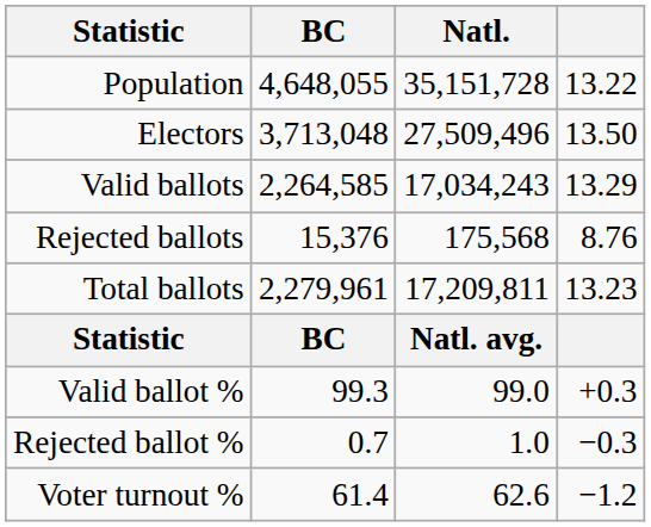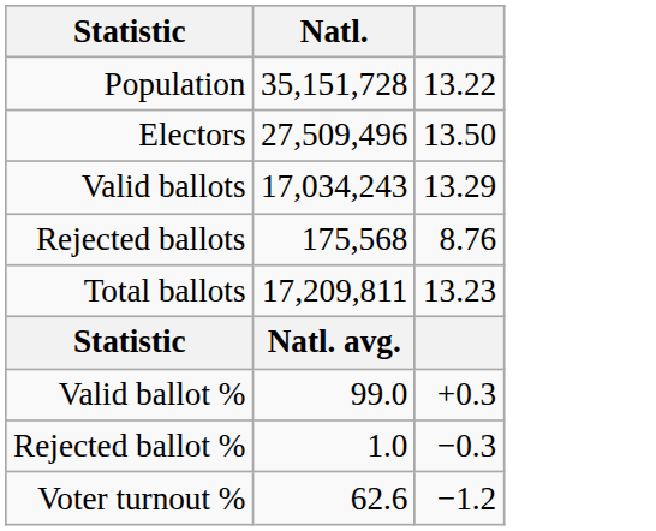- column: BC | 4,648,055 | 3,713,048 | 2,264,585 | 15,376 | 2,279,961 | BC | 99.3 | 0.7 | 61.4
